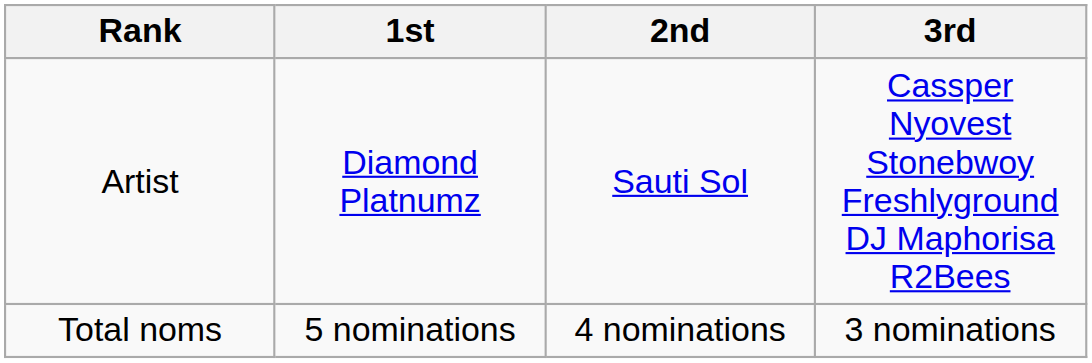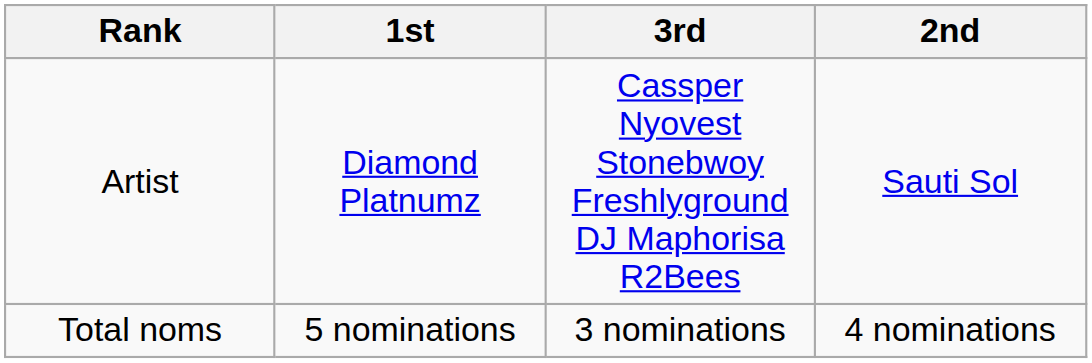columns swapped: 2nd <-> 3rd
